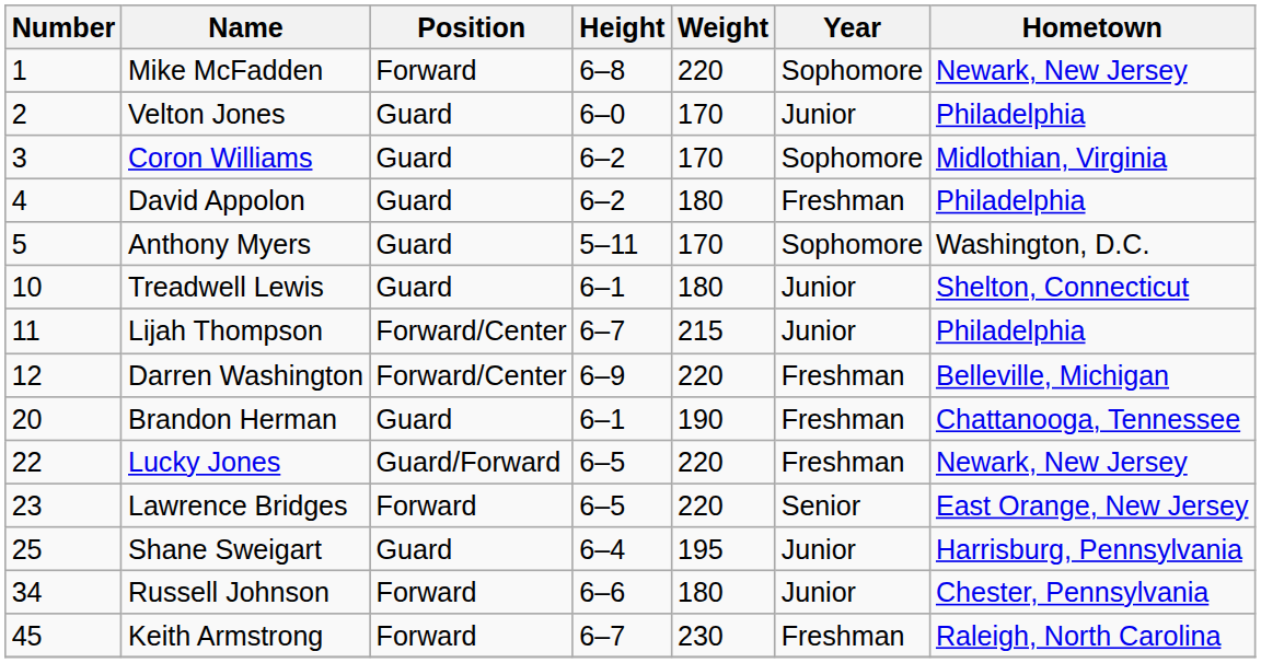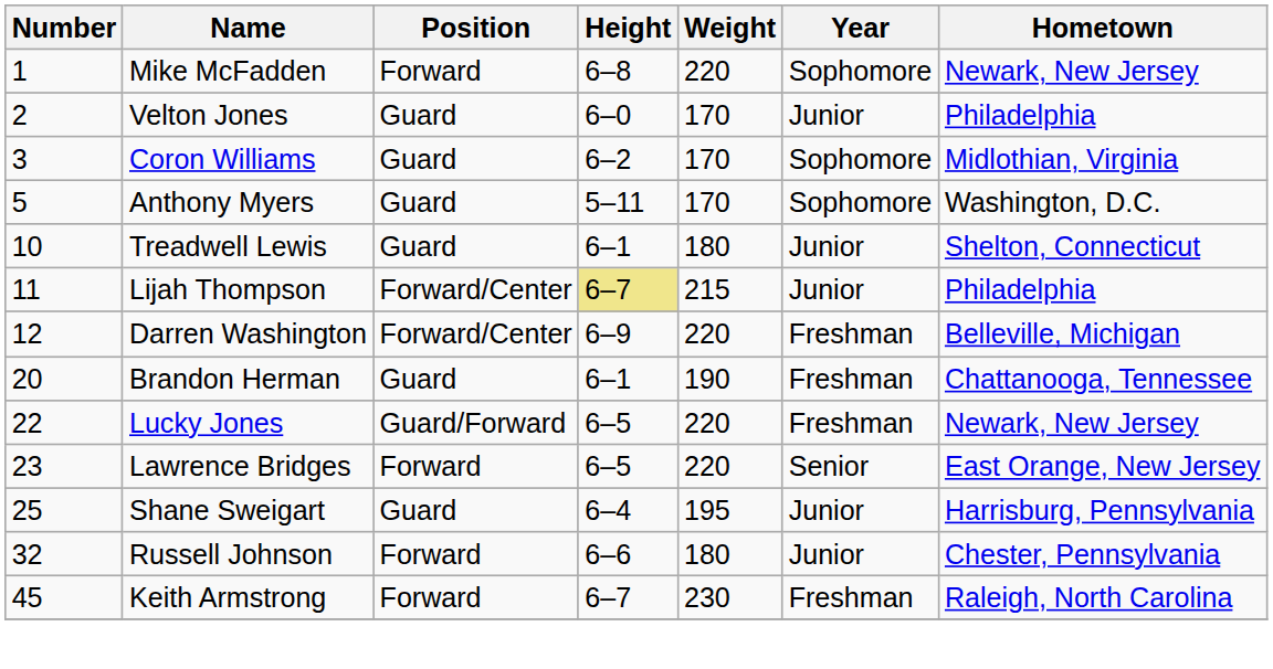- row: 4 | David Appolon | Guard | 6–2 | 180 | Freshman | Philadelphia
Lijah Thompson | Height: no background -> khaki background
Russell Johnson | Number: 34 -> 32
